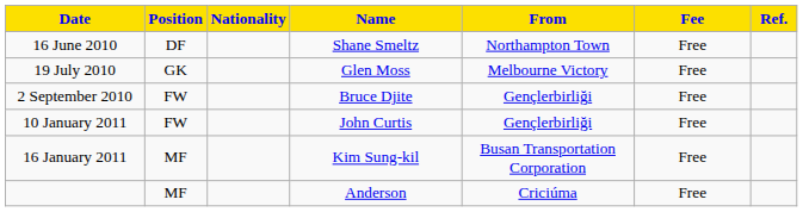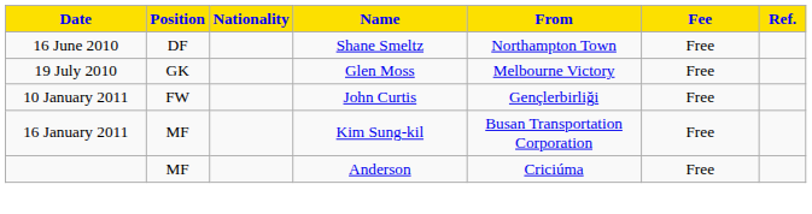- row: 2 September 2010 | FW | Bruce Djite | Gençlerbirliği | Free
